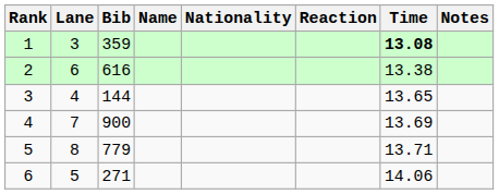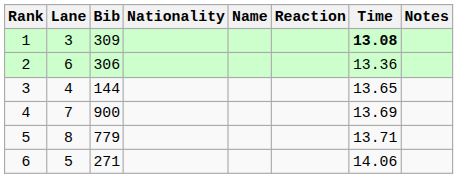columns swapped: Name <-> Nationality
1 | Bib: 359 -> 309
2 | Bib: 616 -> 306
2 | Time: 13.38 -> 13.36
